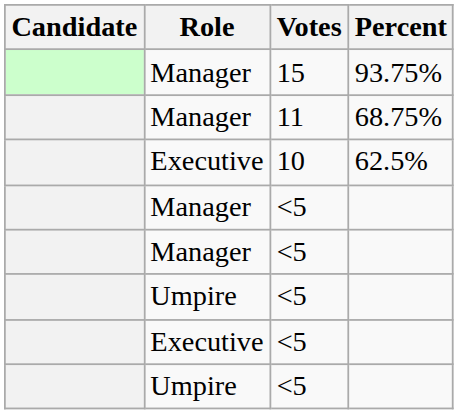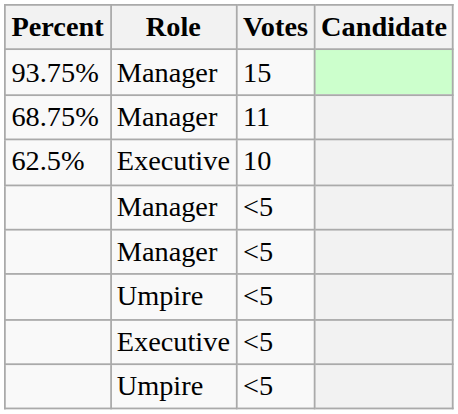columns swapped: Candidate <-> Percent
